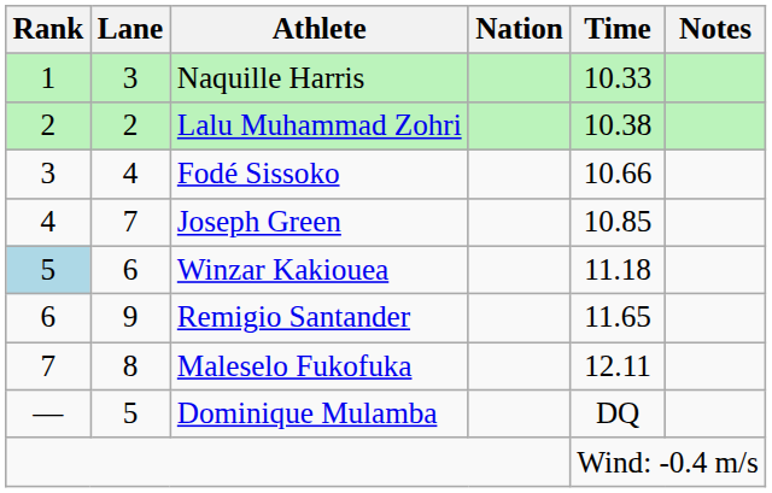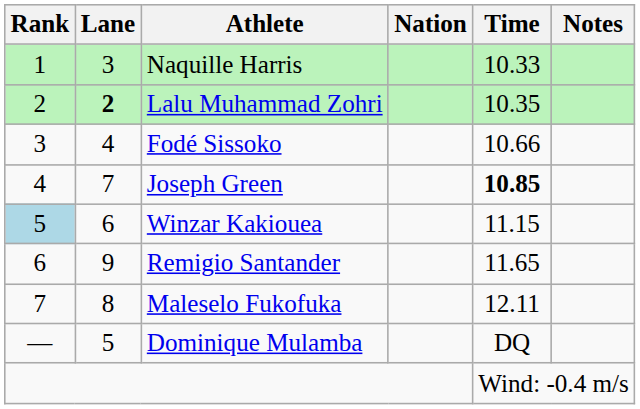Lalu Muhammad Zohri | Lane: normal -> bold
Lalu Muhammad Zohri | Time: 10.38 -> 10.35
Joseph Green | Time: normal -> bold
Winzar Kakiouea | Time: 11.18 -> 11.15
